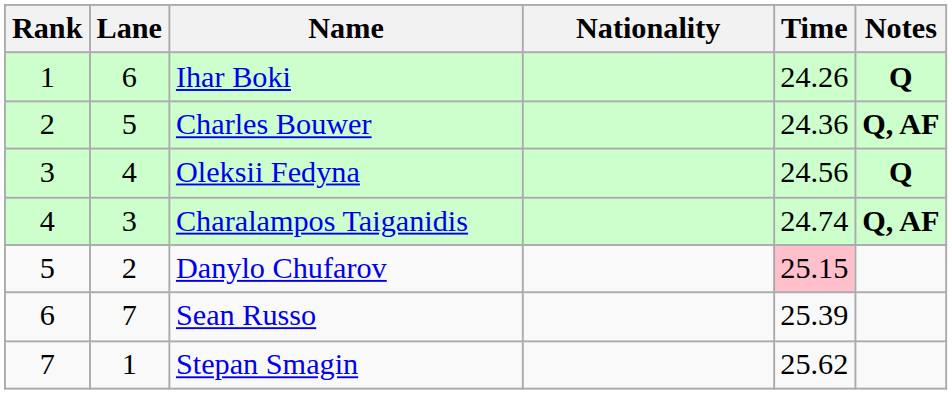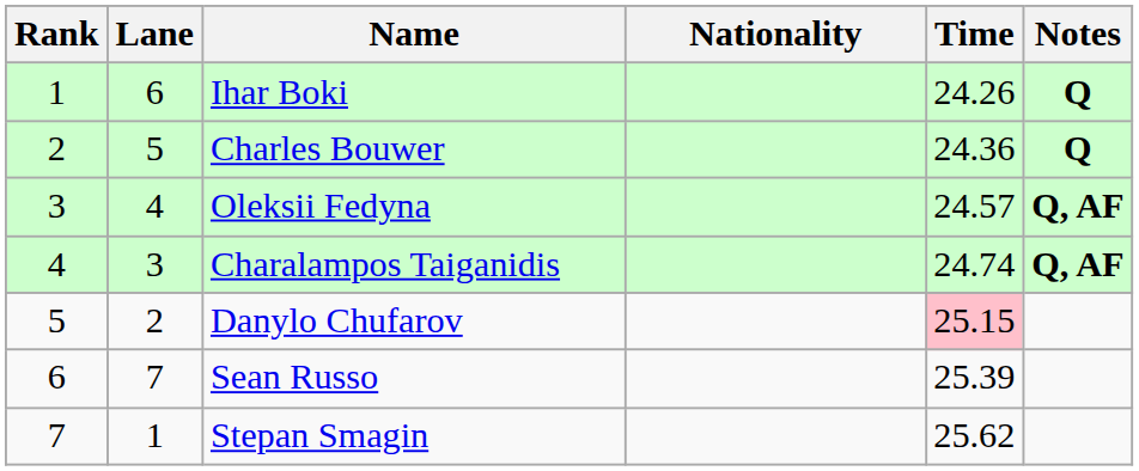Charles Bouwer | Notes: Q, AF -> Q
Oleksii Fedyna | Time: 24.56 -> 24.57
Oleksii Fedyna | Notes: Q -> Q, AF
